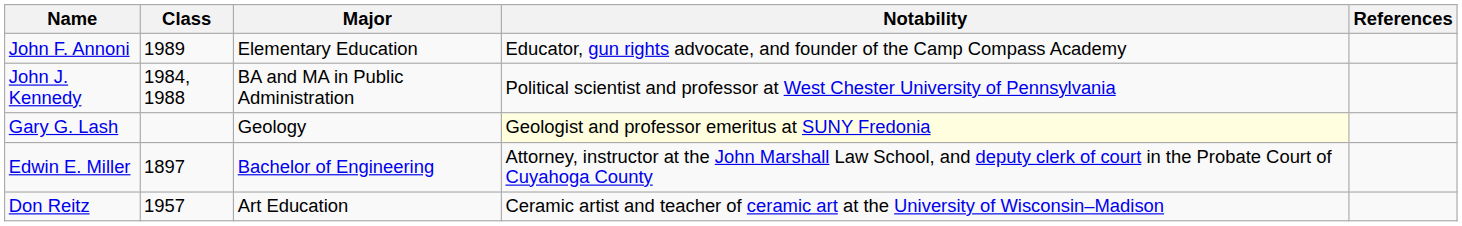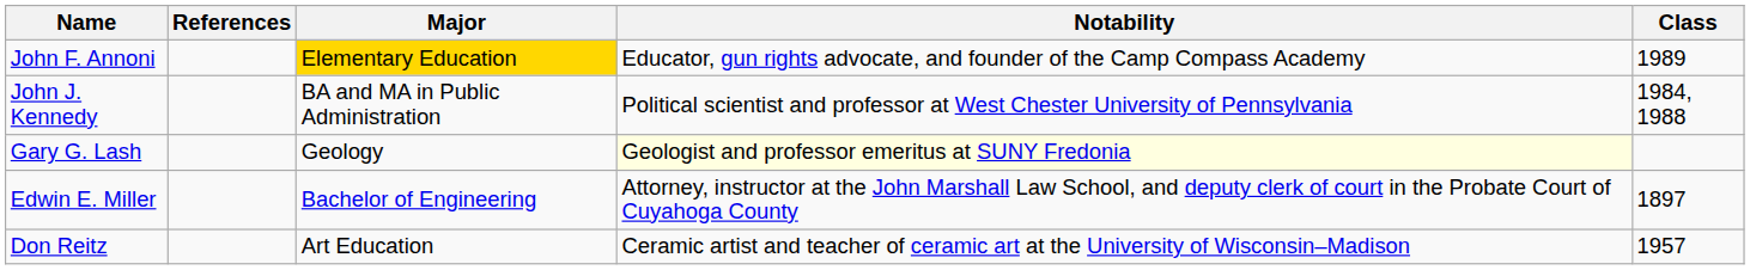columns swapped: Class <-> References
John F. Annoni | Major: no background -> gold background
